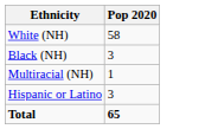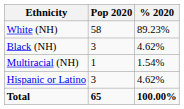+ column: % 2020 | 89.23% | 4.62% | 1.54% | 4.62% | 100.00%
